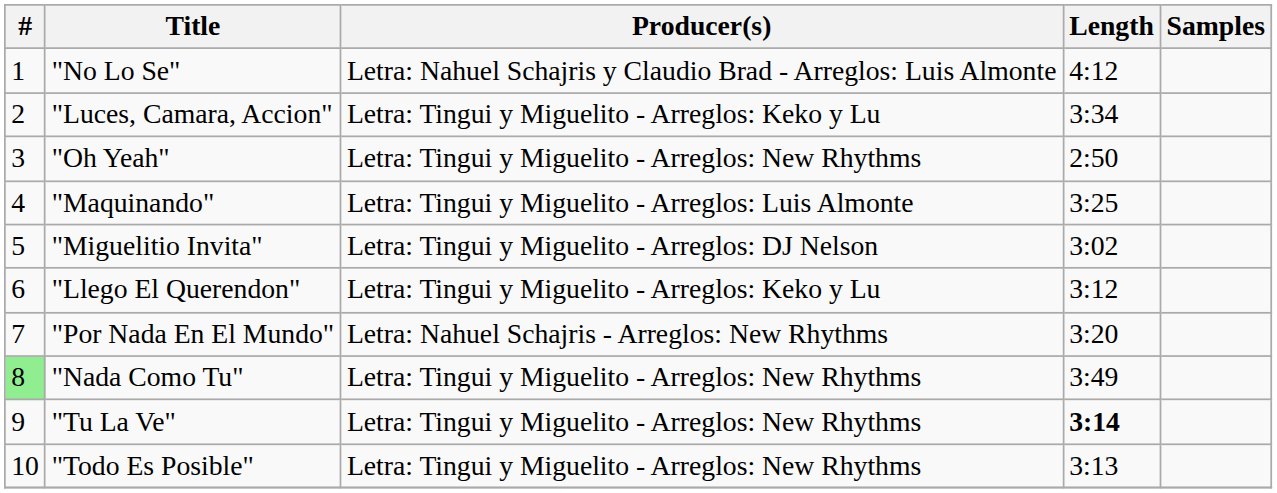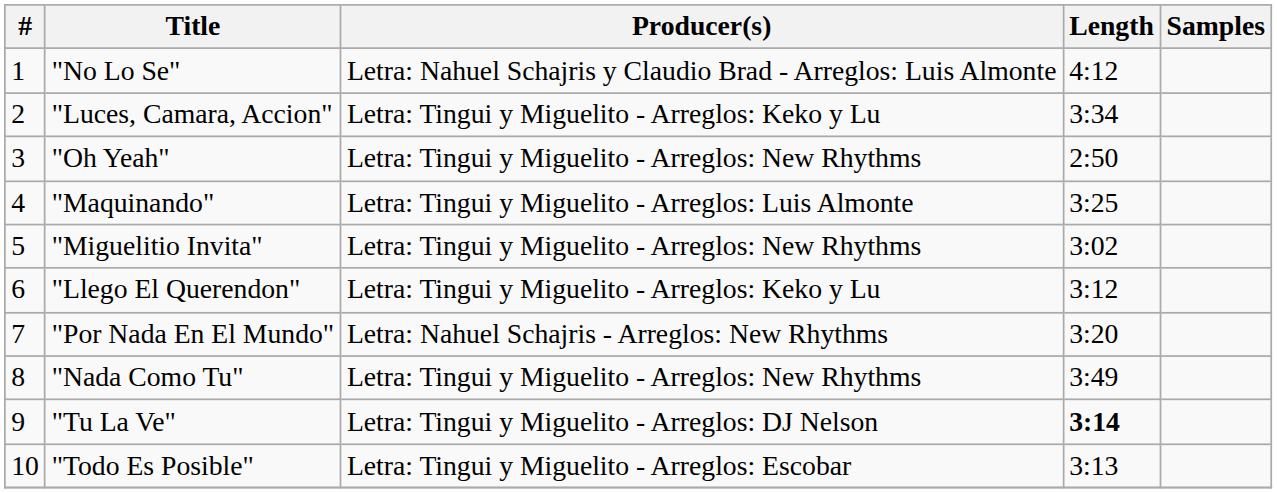"Miguelitio Invita" | Producer(s): Letra: Tingui y Miguelito - Arreglos: DJ Nelson -> Letra: Tingui y Miguelito - Arreglos: New Rhythms
"Nada Como Tu" | #: lightgreen background -> no background
"Tu La Ve" | Producer(s): Letra: Tingui y Miguelito - Arreglos: New Rhythms -> Letra: Tingui y Miguelito - Arreglos: DJ Nelson
"Todo Es Posible" | Producer(s): Letra: Tingui y Miguelito - Arreglos: New Rhythms -> Letra: Tingui y Miguelito - Arreglos: Escobar
